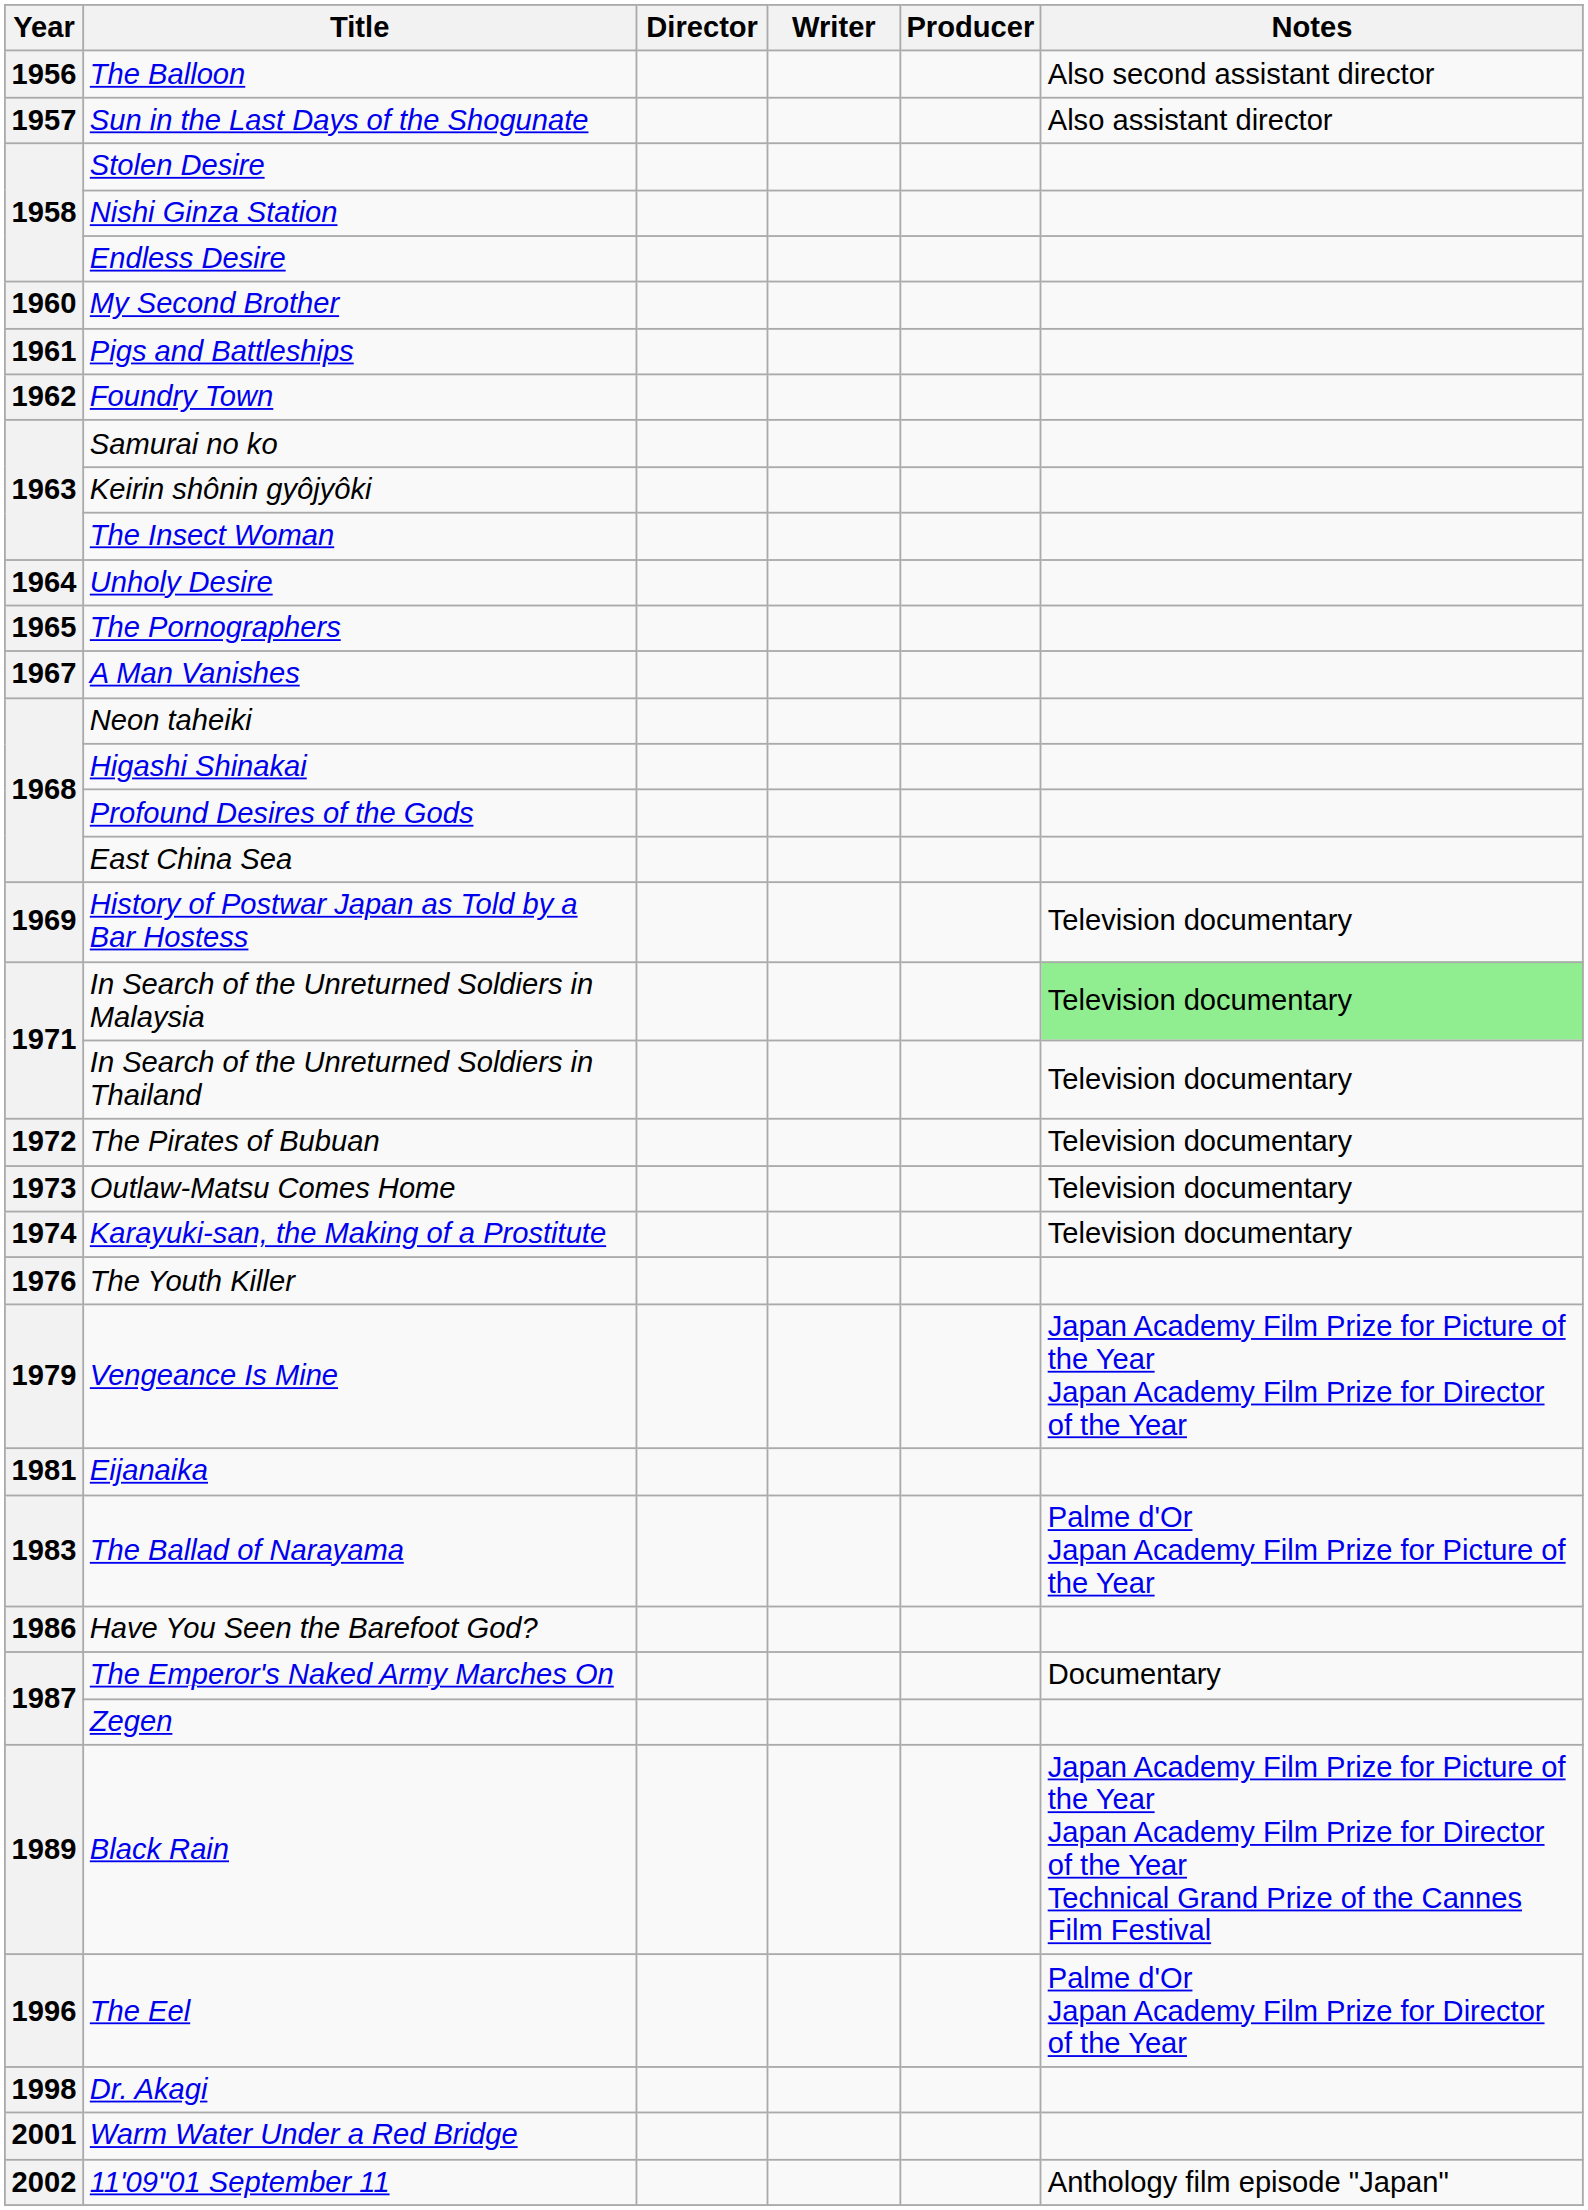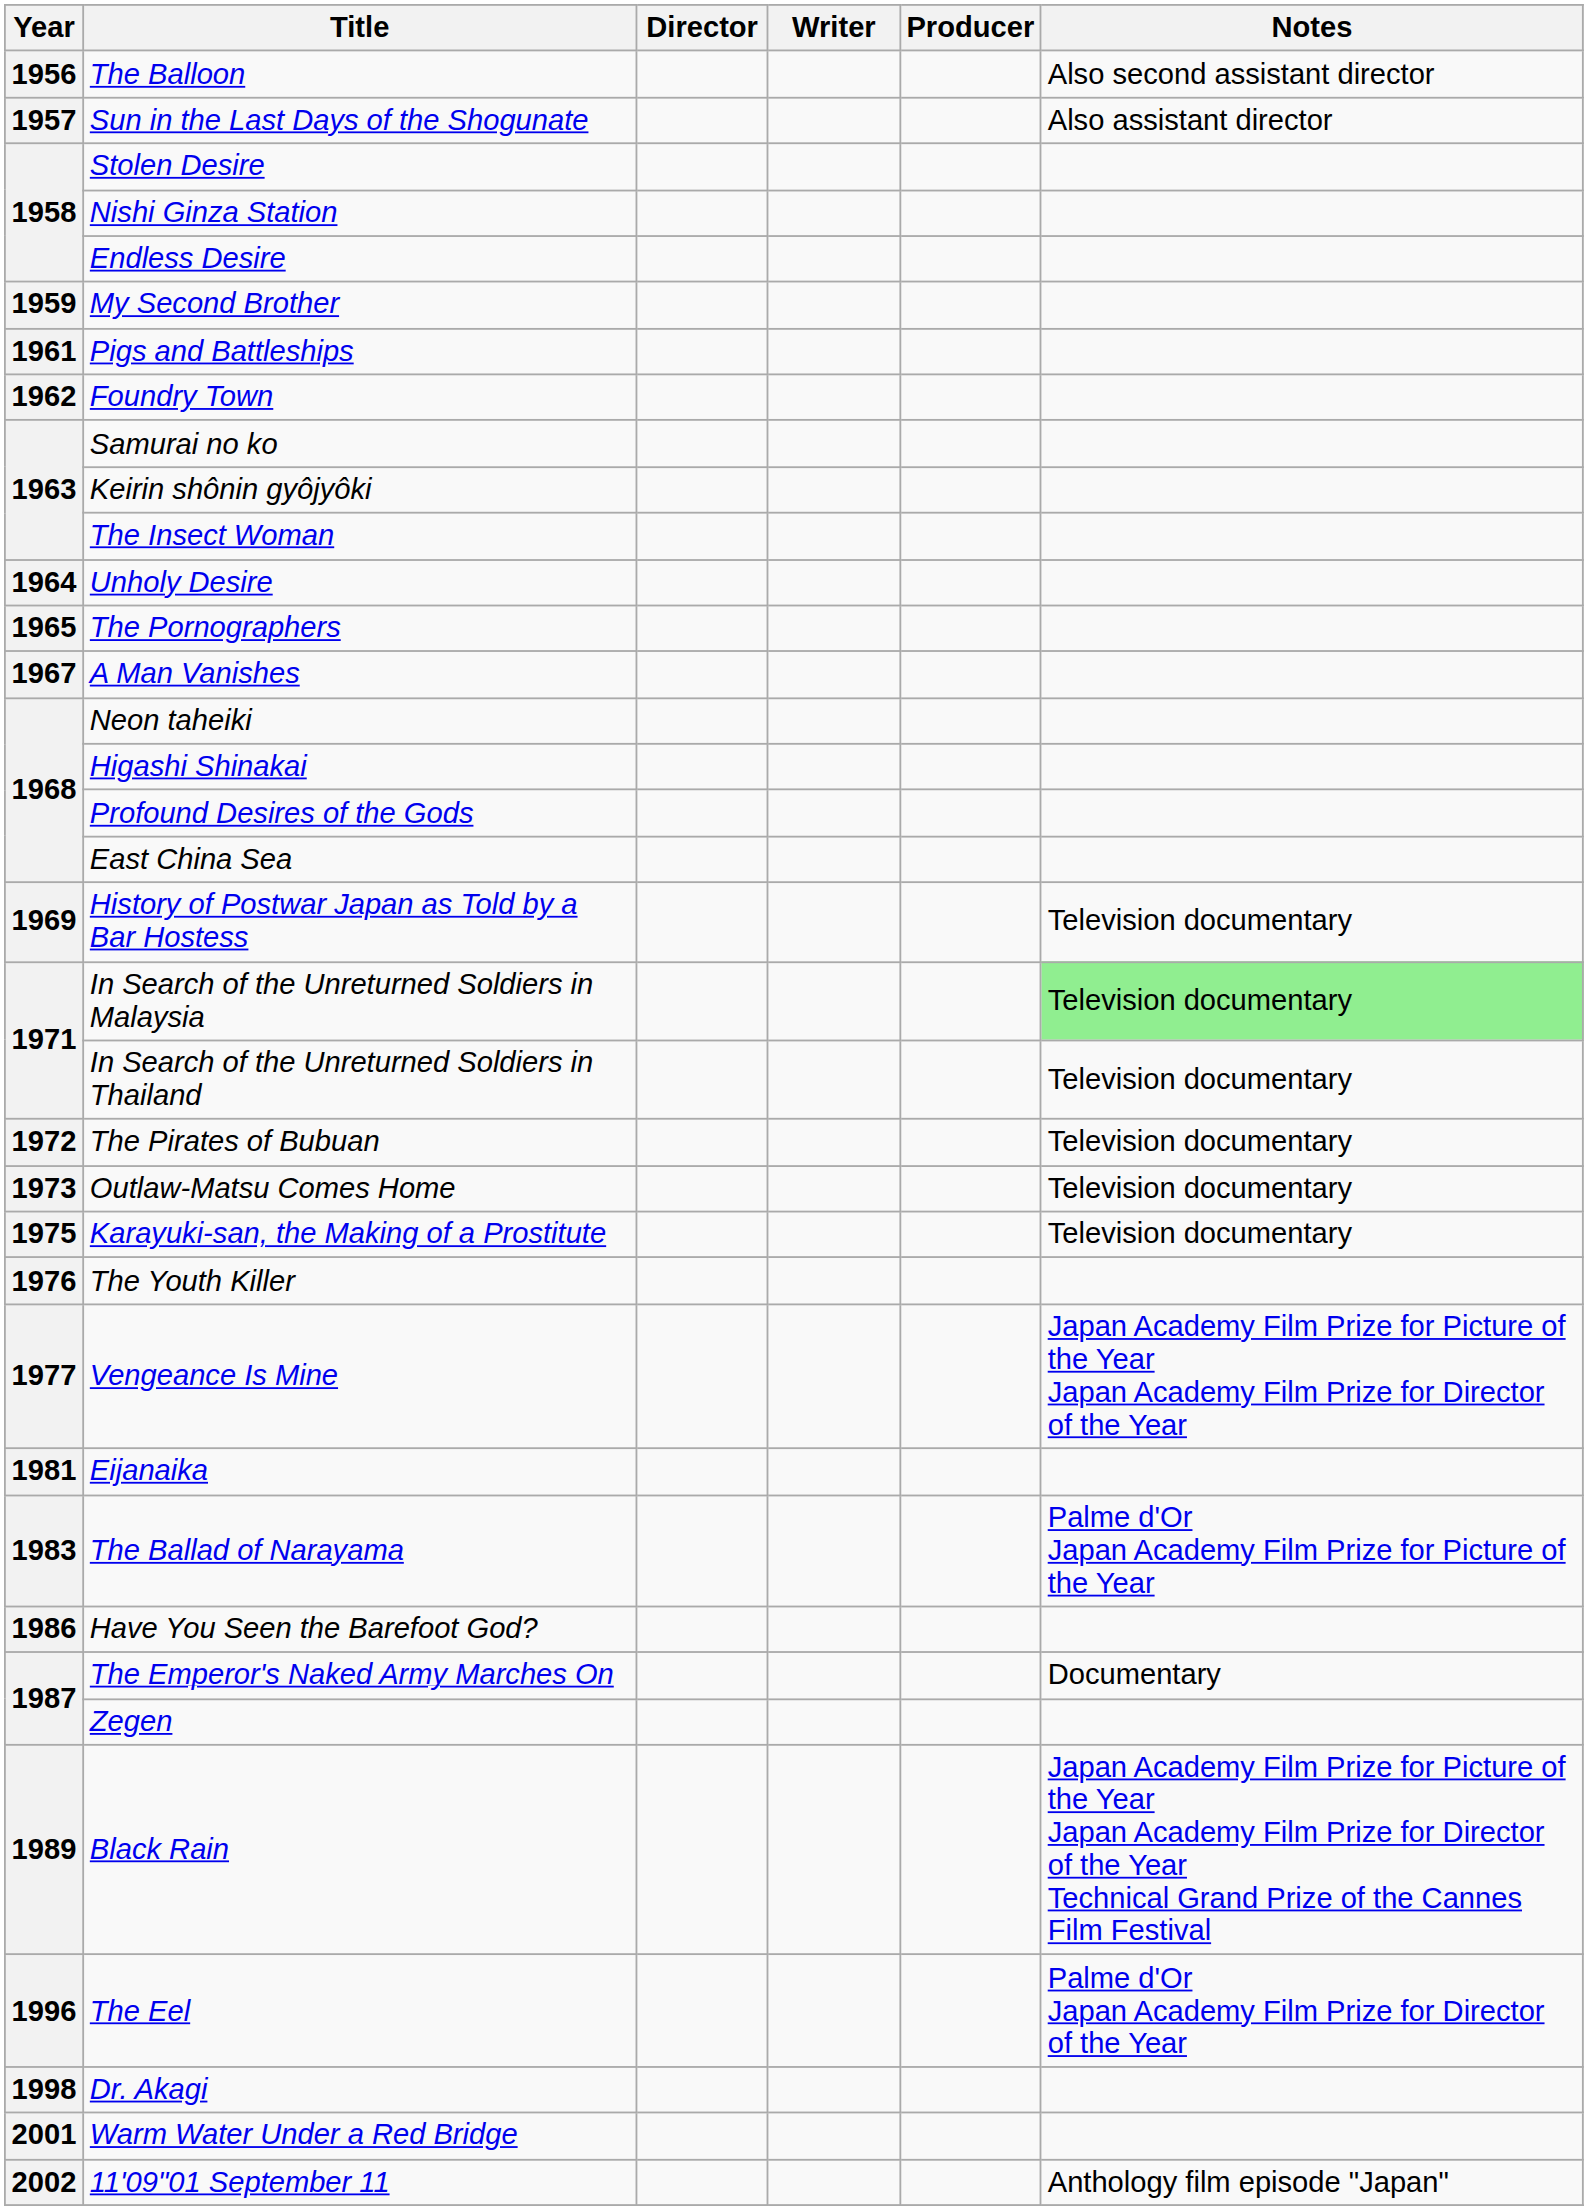My Second Brother | Year: 1960 -> 1959
Karayuki-san, the Making of a Prostitute | Year: 1974 -> 1975
Vengeance Is Mine | Year: 1979 -> 1977
